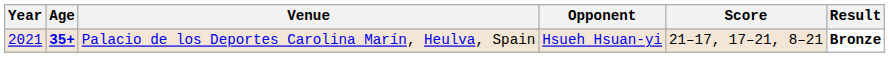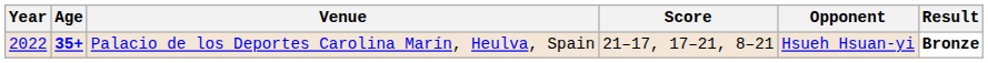columns swapped: Opponent <-> Score
Palacio de los Deportes Carolina Marín, Heulva, Spain | Year: 2021 -> 2022
